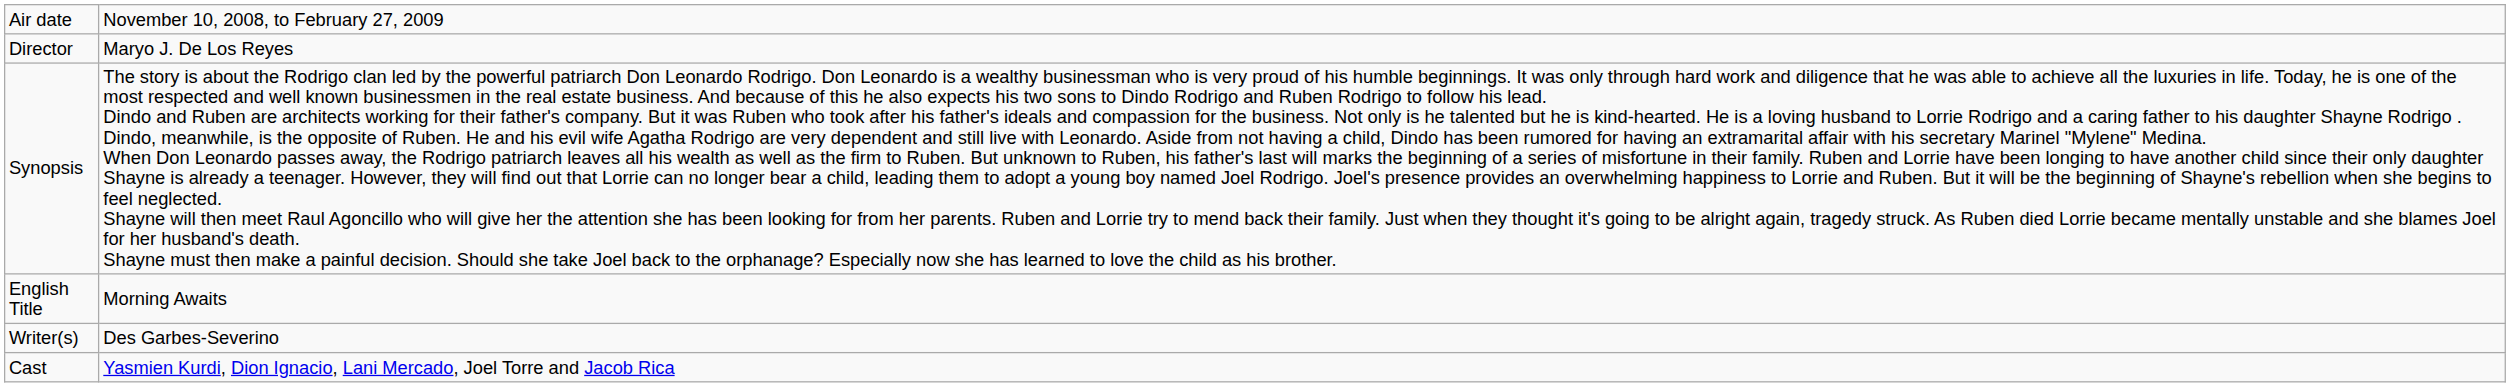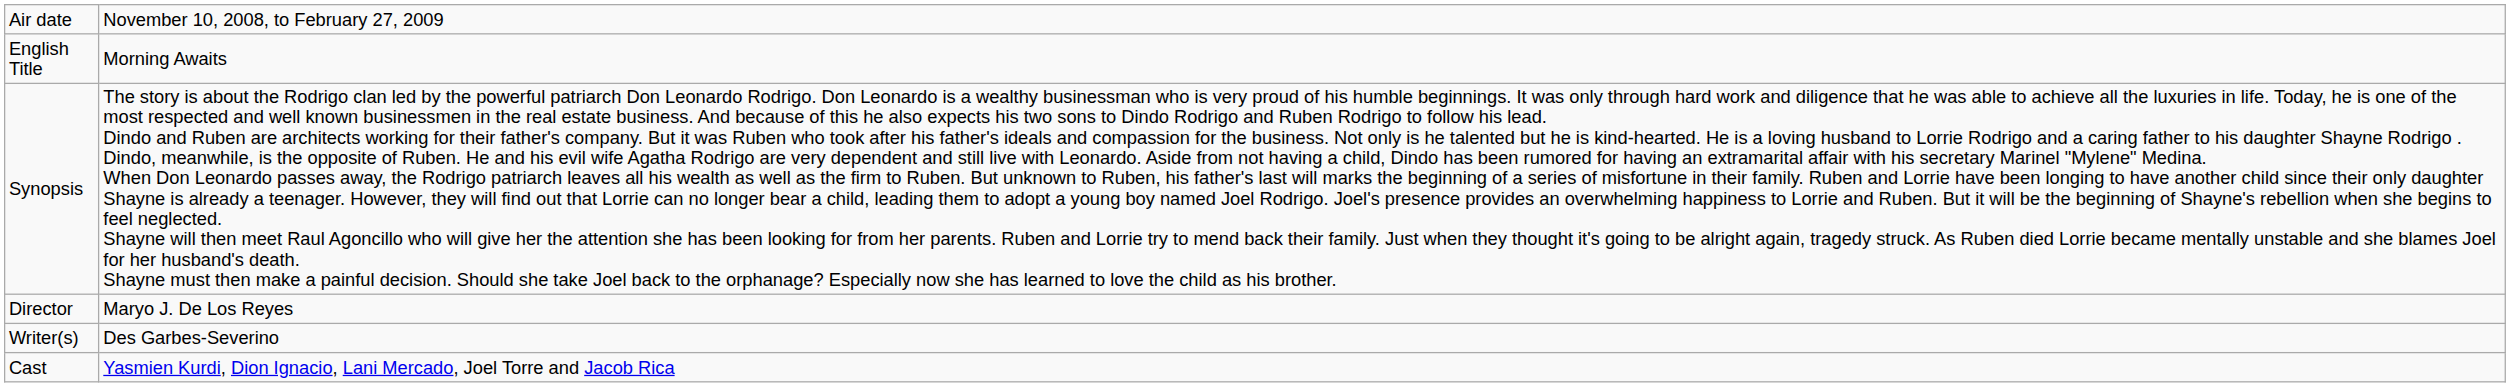rows swapped: English Title <-> Director
